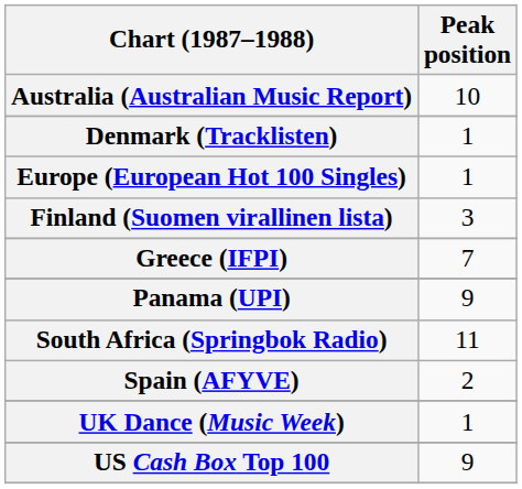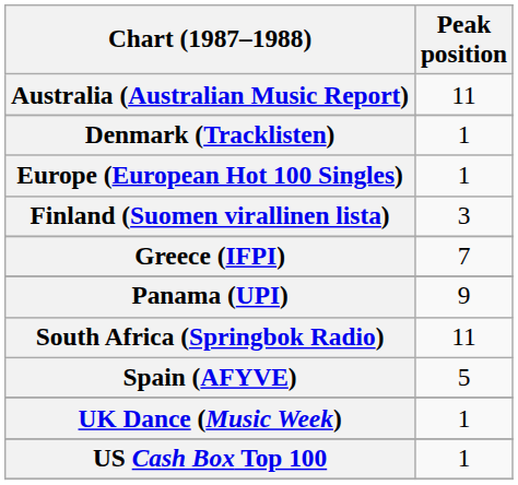Australia (Australian Music Report) | Peak position: 10 -> 11
Spain (AFYVE) | Peak position: 2 -> 5
US Cash Box Top 100 | Peak position: 9 -> 1
